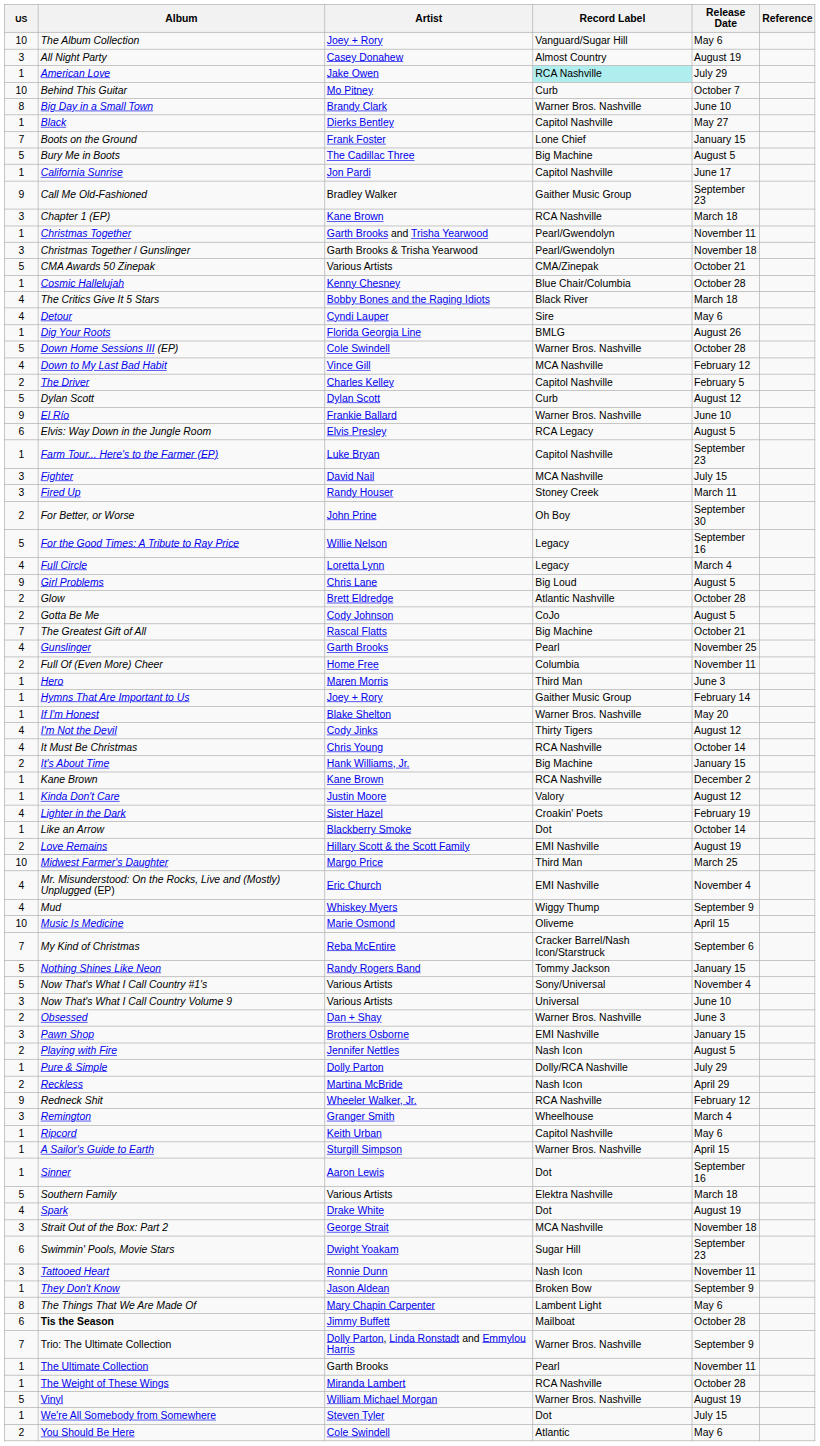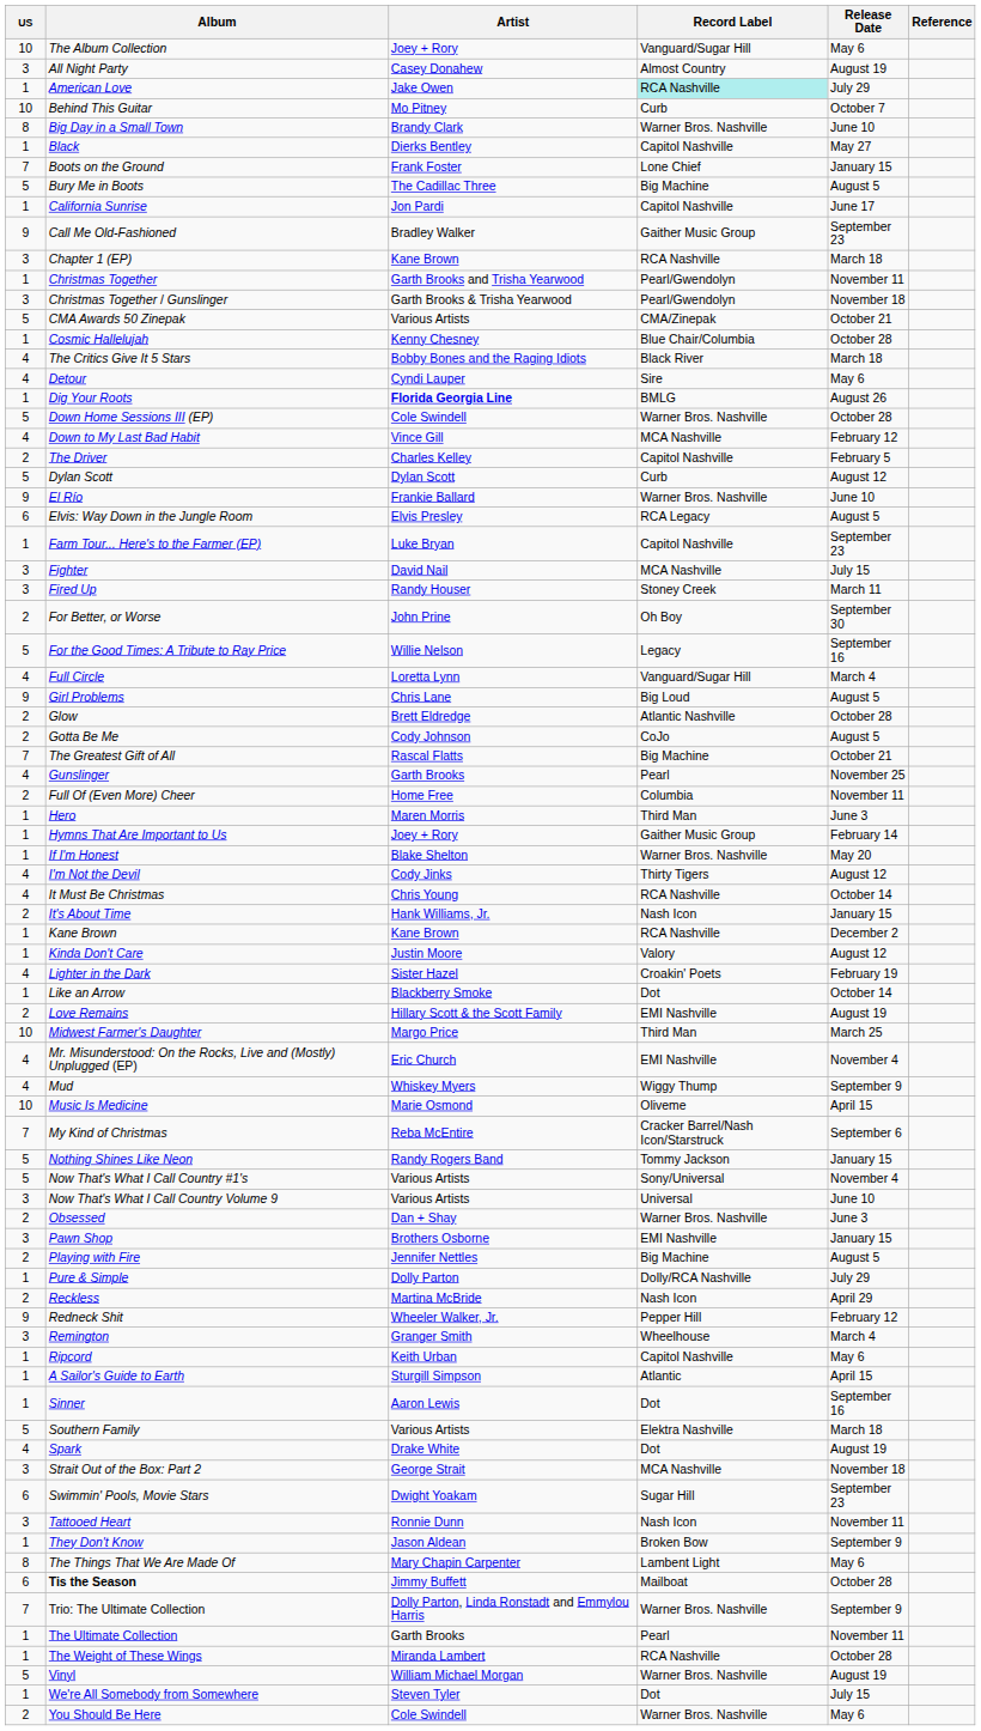Dig Your Roots | Artist: normal -> bold
Full Circle | Record Label: Legacy -> Vanguard/Sugar Hill
It's About Time | Record Label: Big Machine -> Nash Icon
Playing with Fire | Record Label: Nash Icon -> Big Machine
Redneck Shit | Record Label: RCA Nashville -> Pepper Hill
A Sailor's Guide to Earth | Record Label: Warner Bros. Nashville -> Atlantic
You Should Be Here | Record Label: Atlantic -> Warner Bros. Nashville
